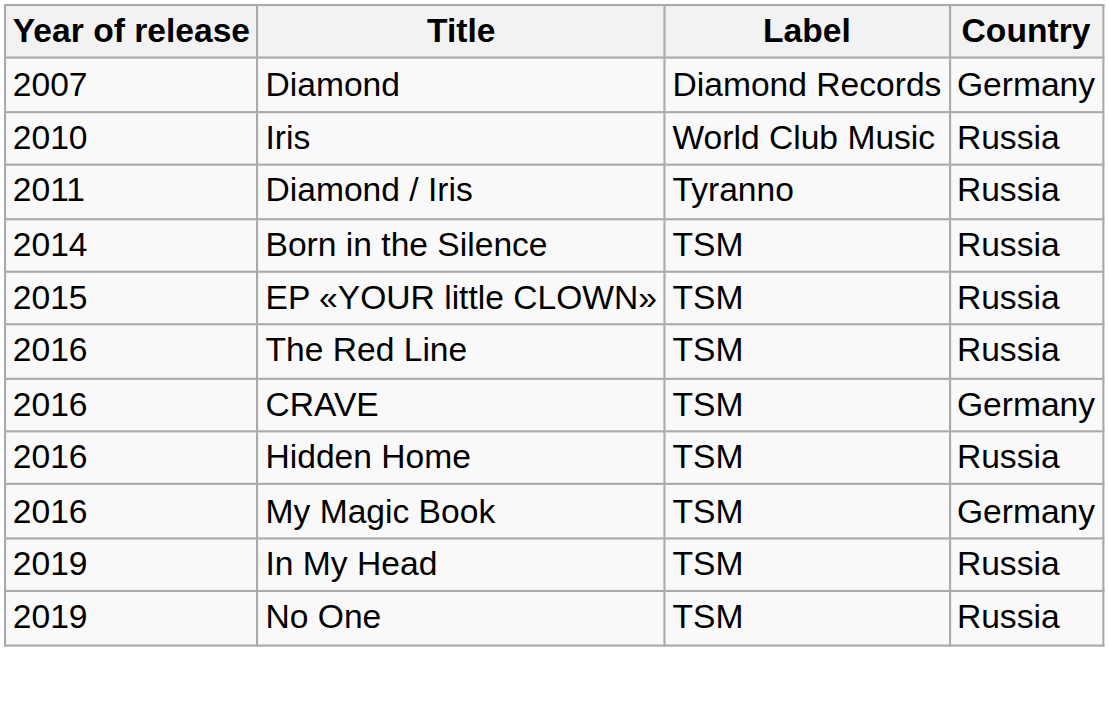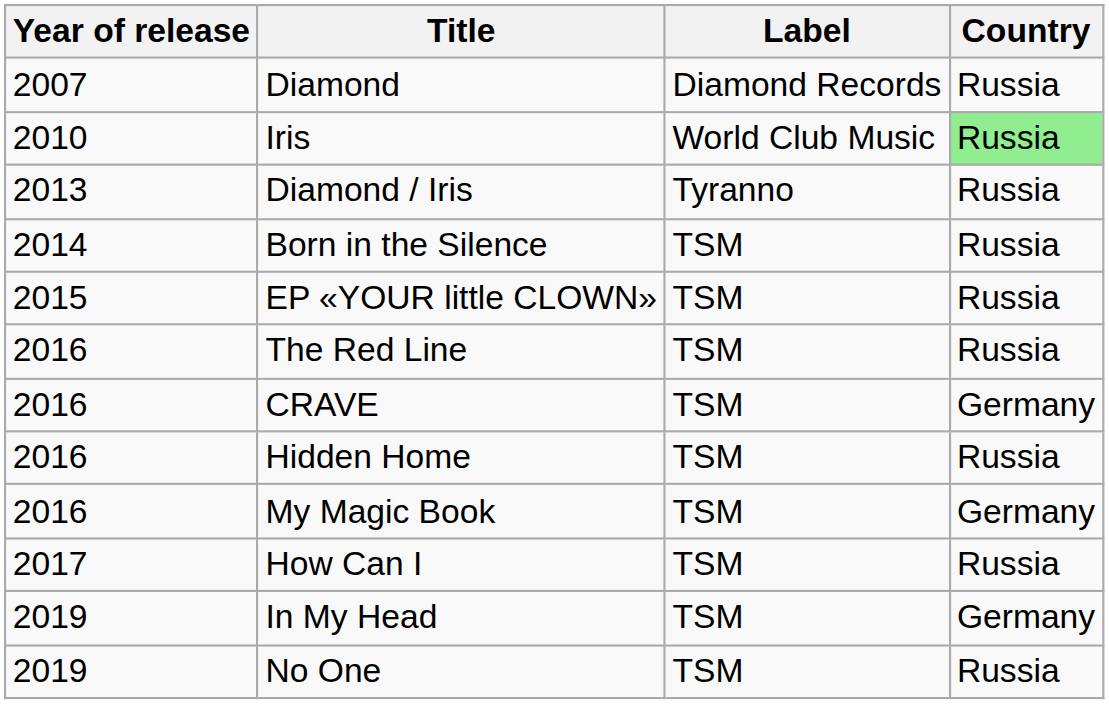Diamond | Country: Germany -> Russia
Iris | Country: no background -> lightgreen background
Diamond / Iris | Year of release: 2011 -> 2013
+ row: 2017 | How Can I | TSM | Russia
In My Head | Country: Russia -> Germany
